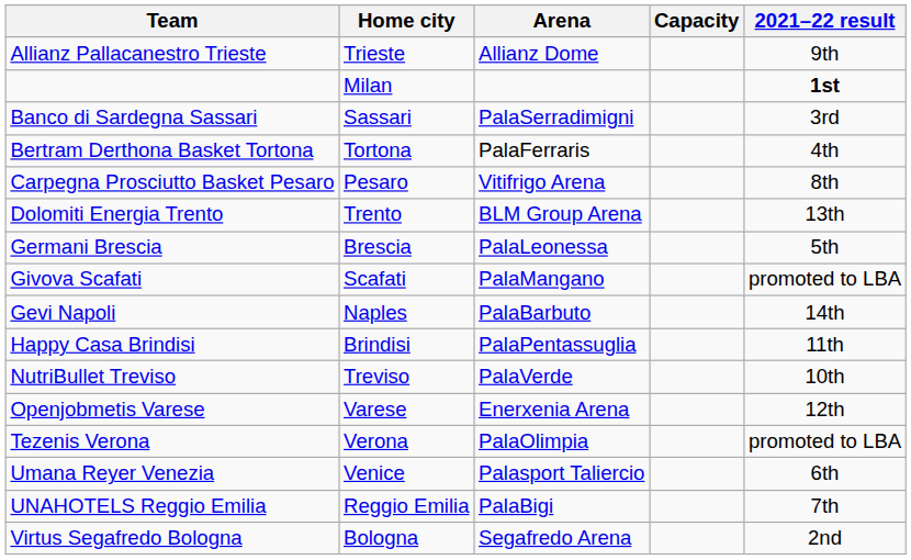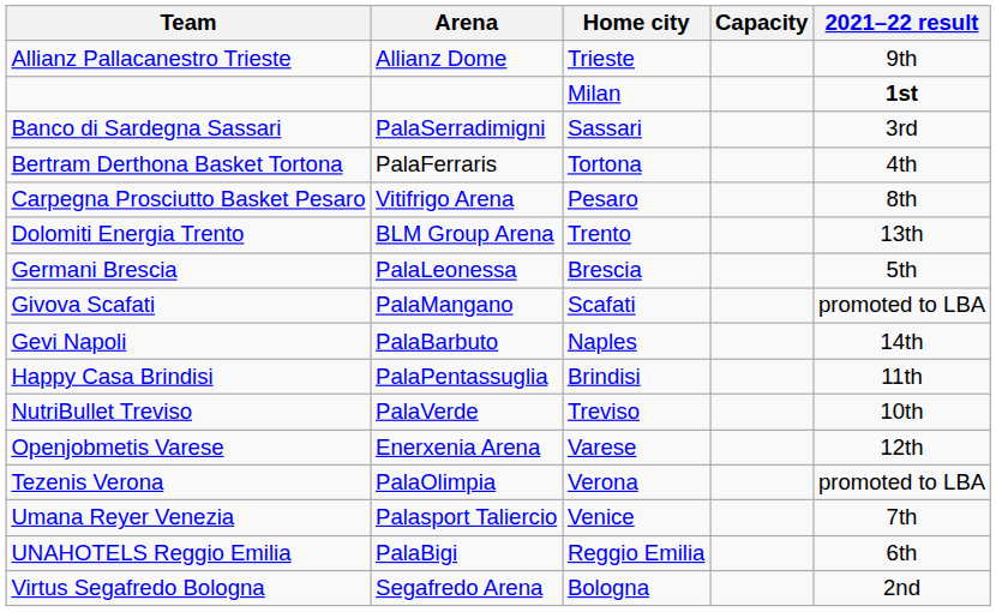columns swapped: Home city <-> Arena
Umana Reyer Venezia | 2021–22 result: 6th -> 7th
UNAHOTELS Reggio Emilia | 2021–22 result: 7th -> 6th
